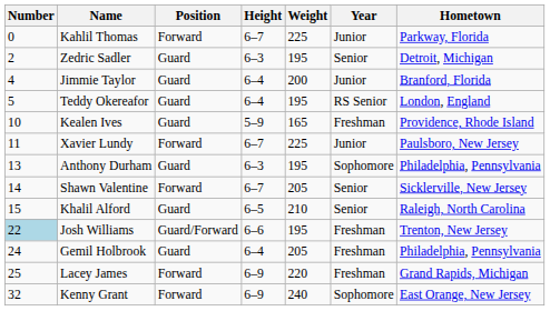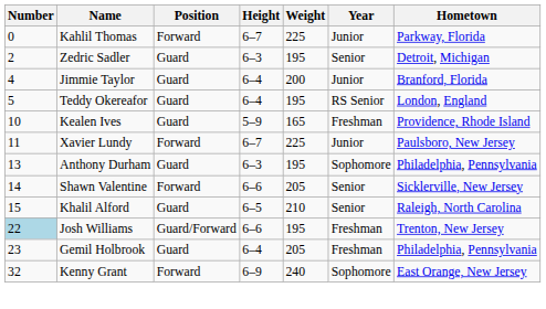Shawn Valentine | Height: 6–7 -> 6–6
Gemil Holbrook | Number: 24 -> 23
- row: 25 | Lacey James | Forward | 6–9 | 220 | Freshman | Grand Rapids, Michigan
